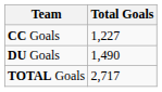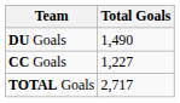rows swapped: DU Goals <-> CC Goals
